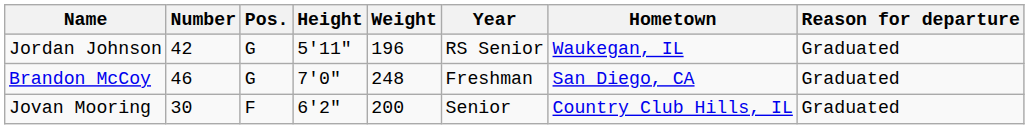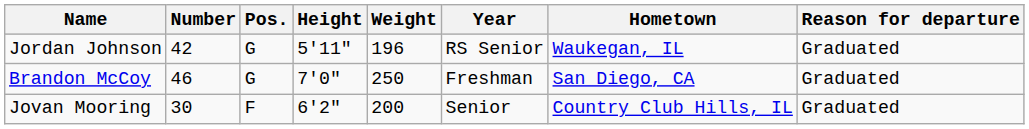Brandon McCoy | Weight: 248 -> 250
